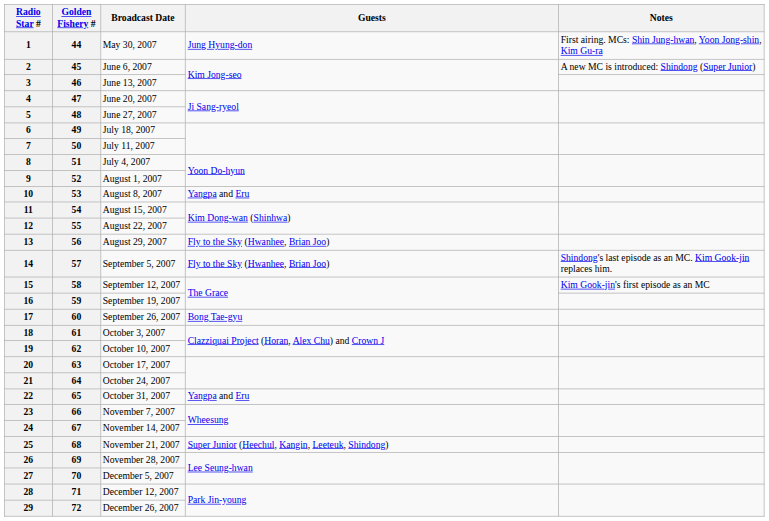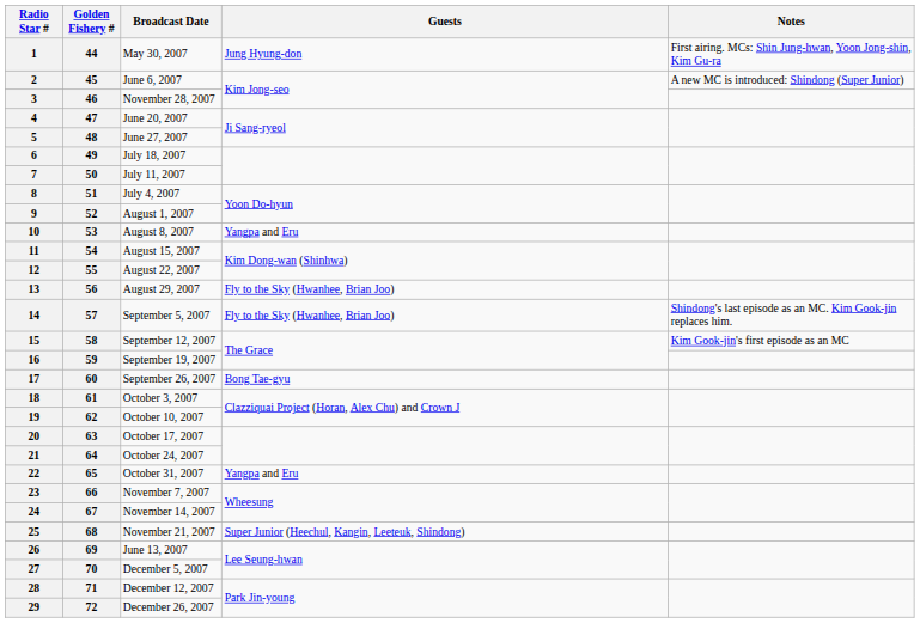3 | Broadcast Date: June 13, 2007 -> November 28, 2007
26 | Broadcast Date: November 28, 2007 -> June 13, 2007
